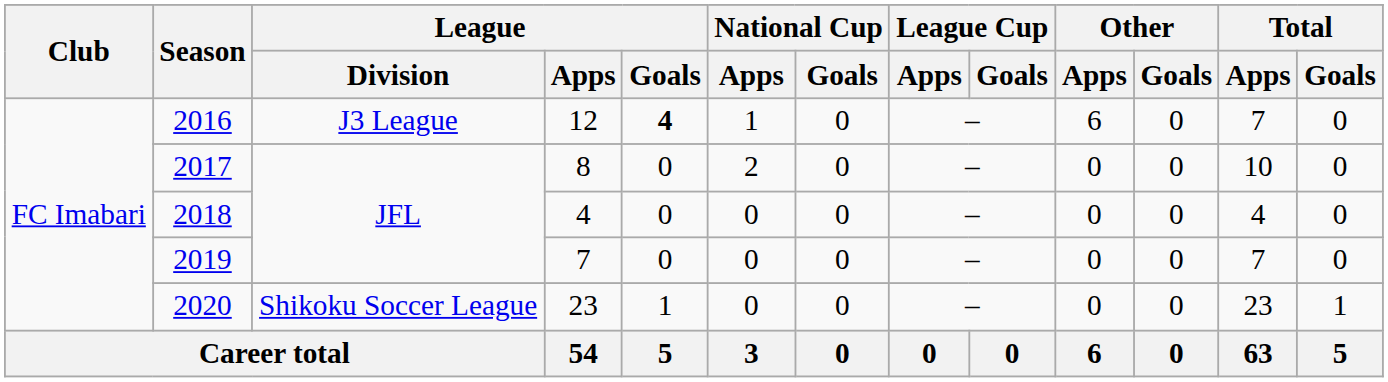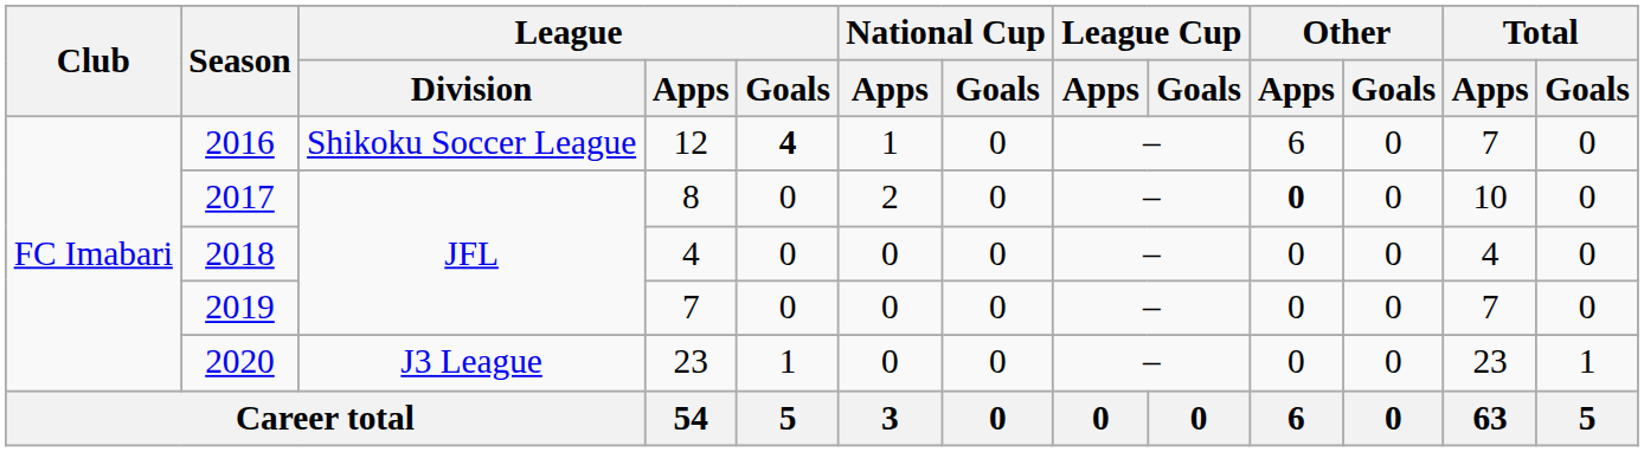2016 | League / Division: J3 League -> Shikoku Soccer League
2017 | Other / Apps: normal -> bold
2020 | League / Division: Shikoku Soccer League -> J3 League
